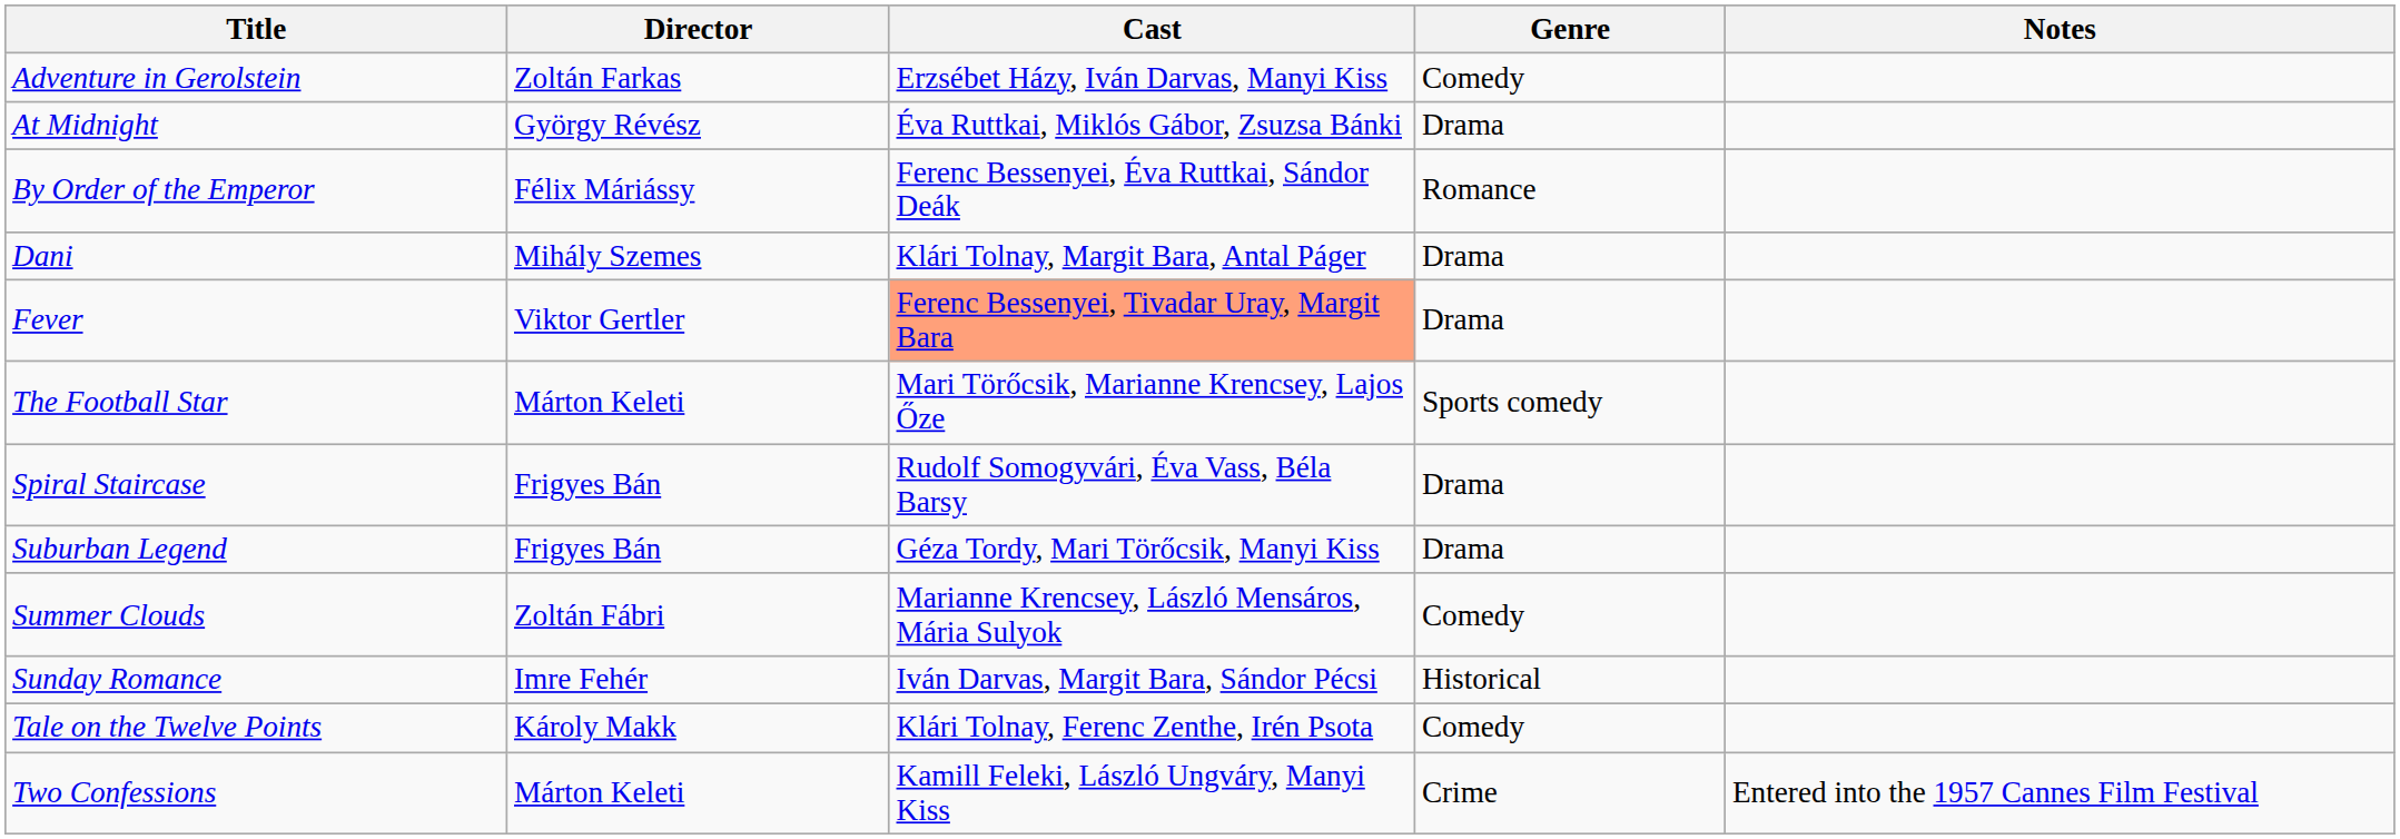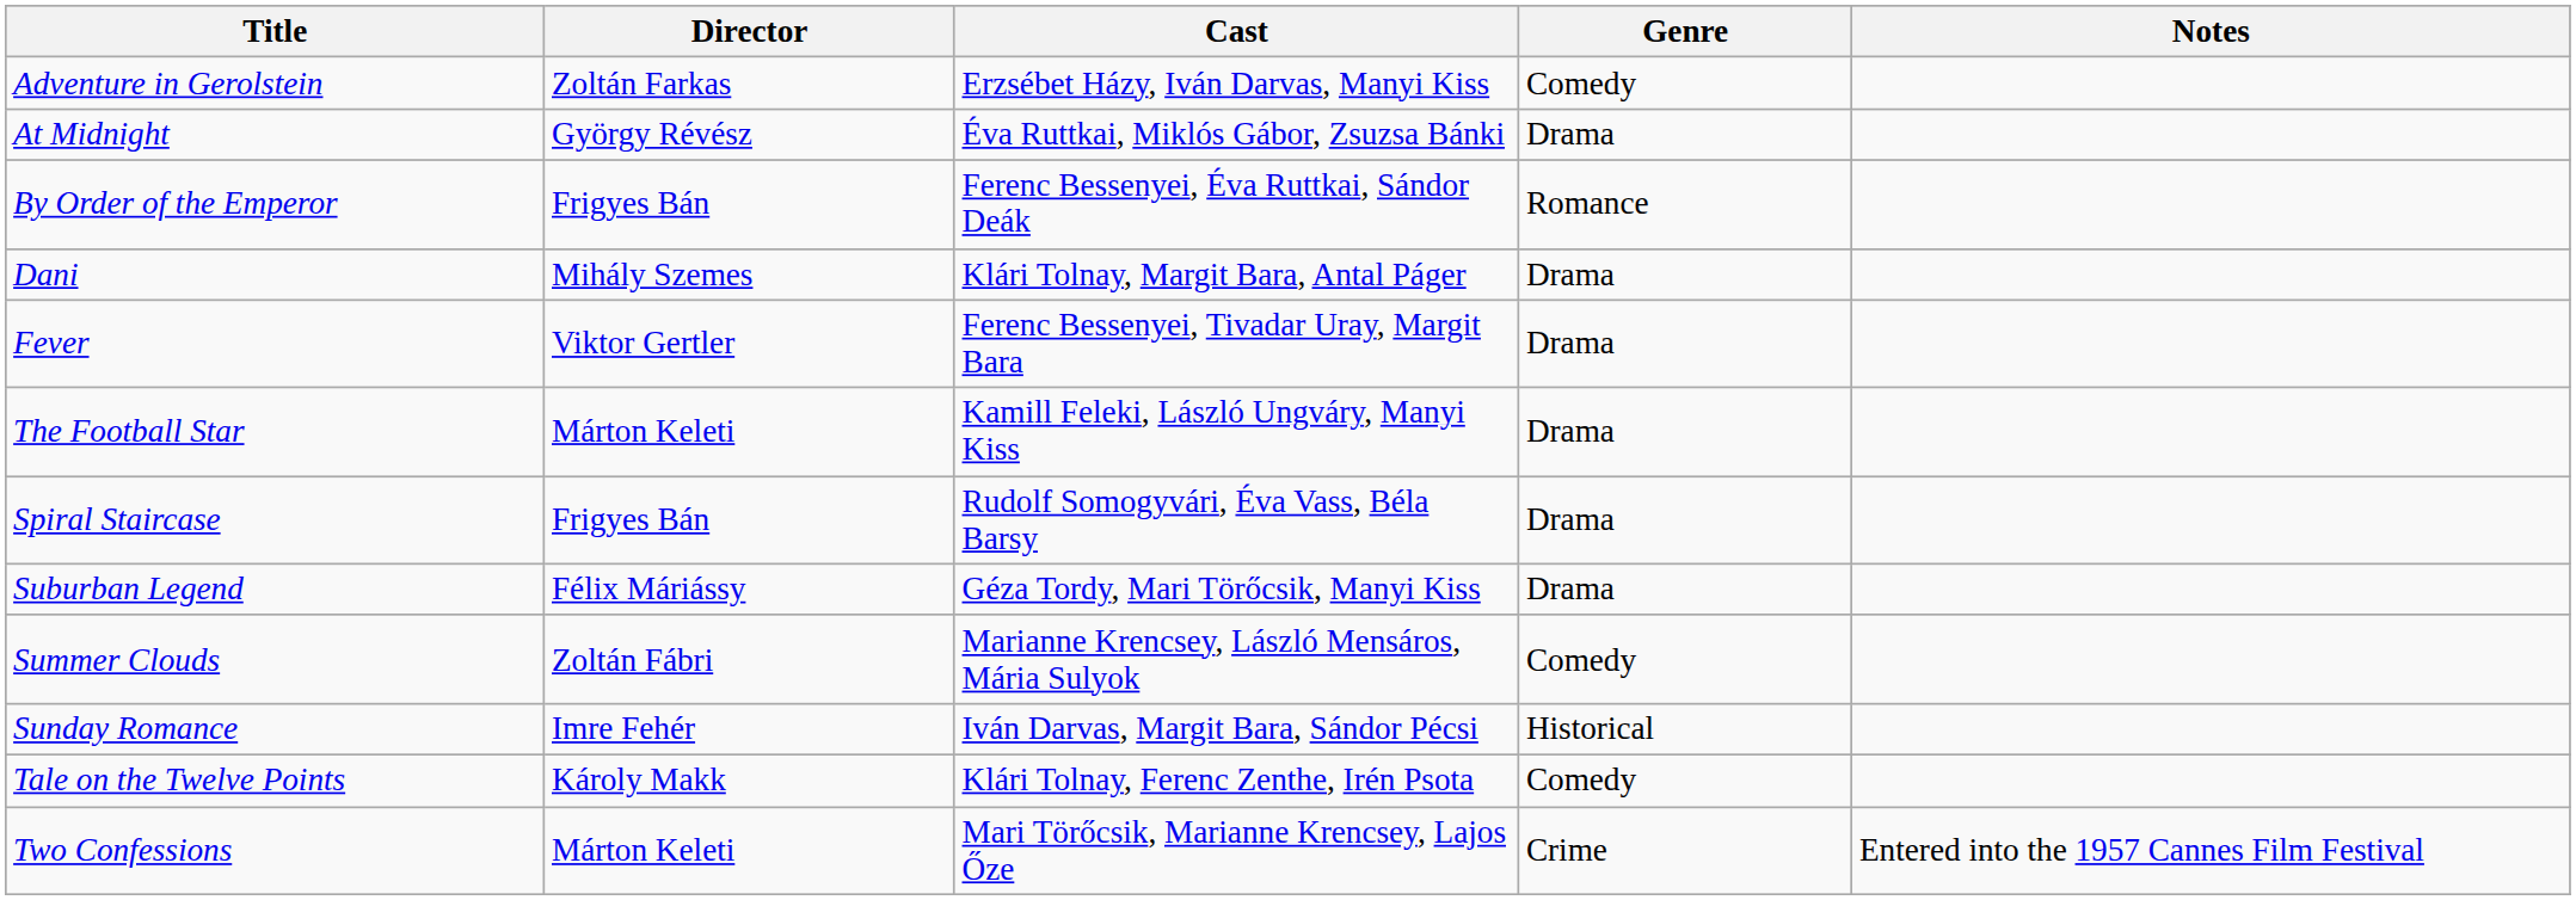By Order of the Emperor | Director: Félix Máriássy -> Frigyes Bán
Fever | Cast: lightsalmon background -> no background
The Football Star | Cast: Mari Törőcsik, Marianne Krencsey, Lajos Őze -> Kamill Feleki, László Ungváry, Manyi Kiss
The Football Star | Genre: Sports comedy -> Drama
Suburban Legend | Director: Frigyes Bán -> Félix Máriássy
Two Confessions | Cast: Kamill Feleki, László Ungváry, Manyi Kiss -> Mari Törőcsik, Marianne Krencsey, Lajos Őze
